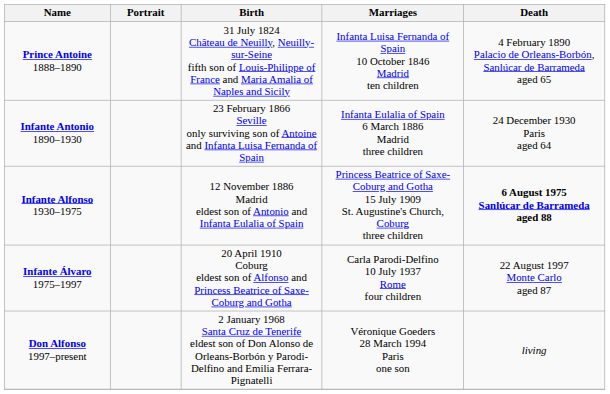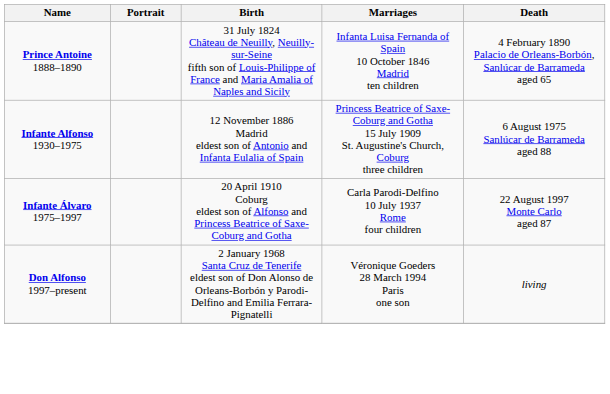- row: Infante Antonio 1890–1930 | 23 February 1866 Seville only surviving son of Antoine and Infanta Luisa Fernanda of Spain | Infanta Eulalia of Spain 6 March 1886 Madrid three children | 24 December 1930 Paris aged 64
Infante Alfonso 1930–1975 | Death: bold -> normal
